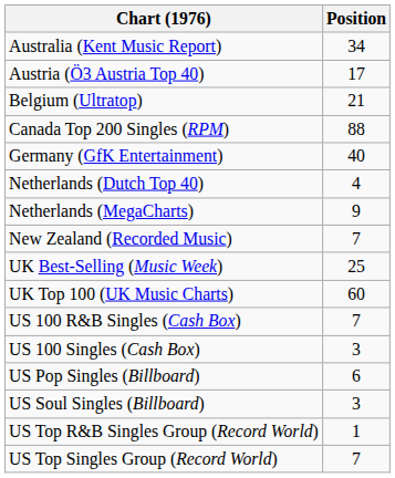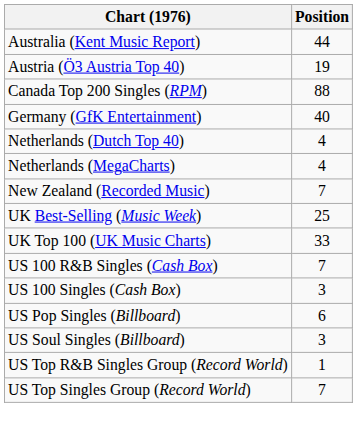Australia (Kent Music Report) | Position: 34 -> 44
Austria (Ö3 Austria Top 40) | Position: 17 -> 19
- row: Belgium (Ultratop) | 21
Netherlands (MegaCharts) | Position: 9 -> 4
UK Top 100 (UK Music Charts) | Position: 60 -> 33
